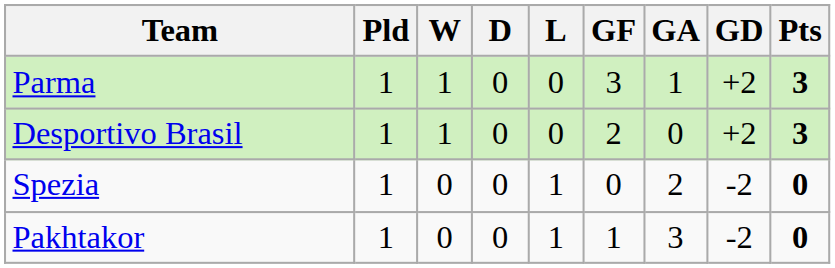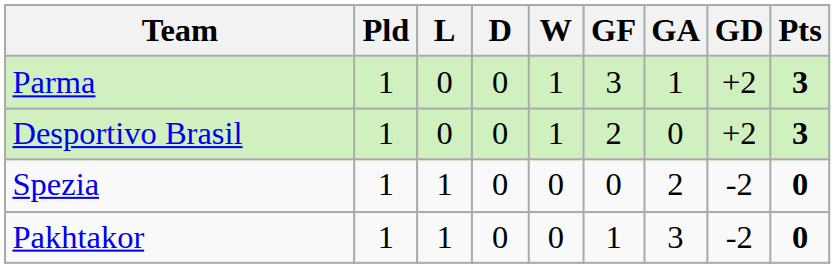columns swapped: W <-> L
